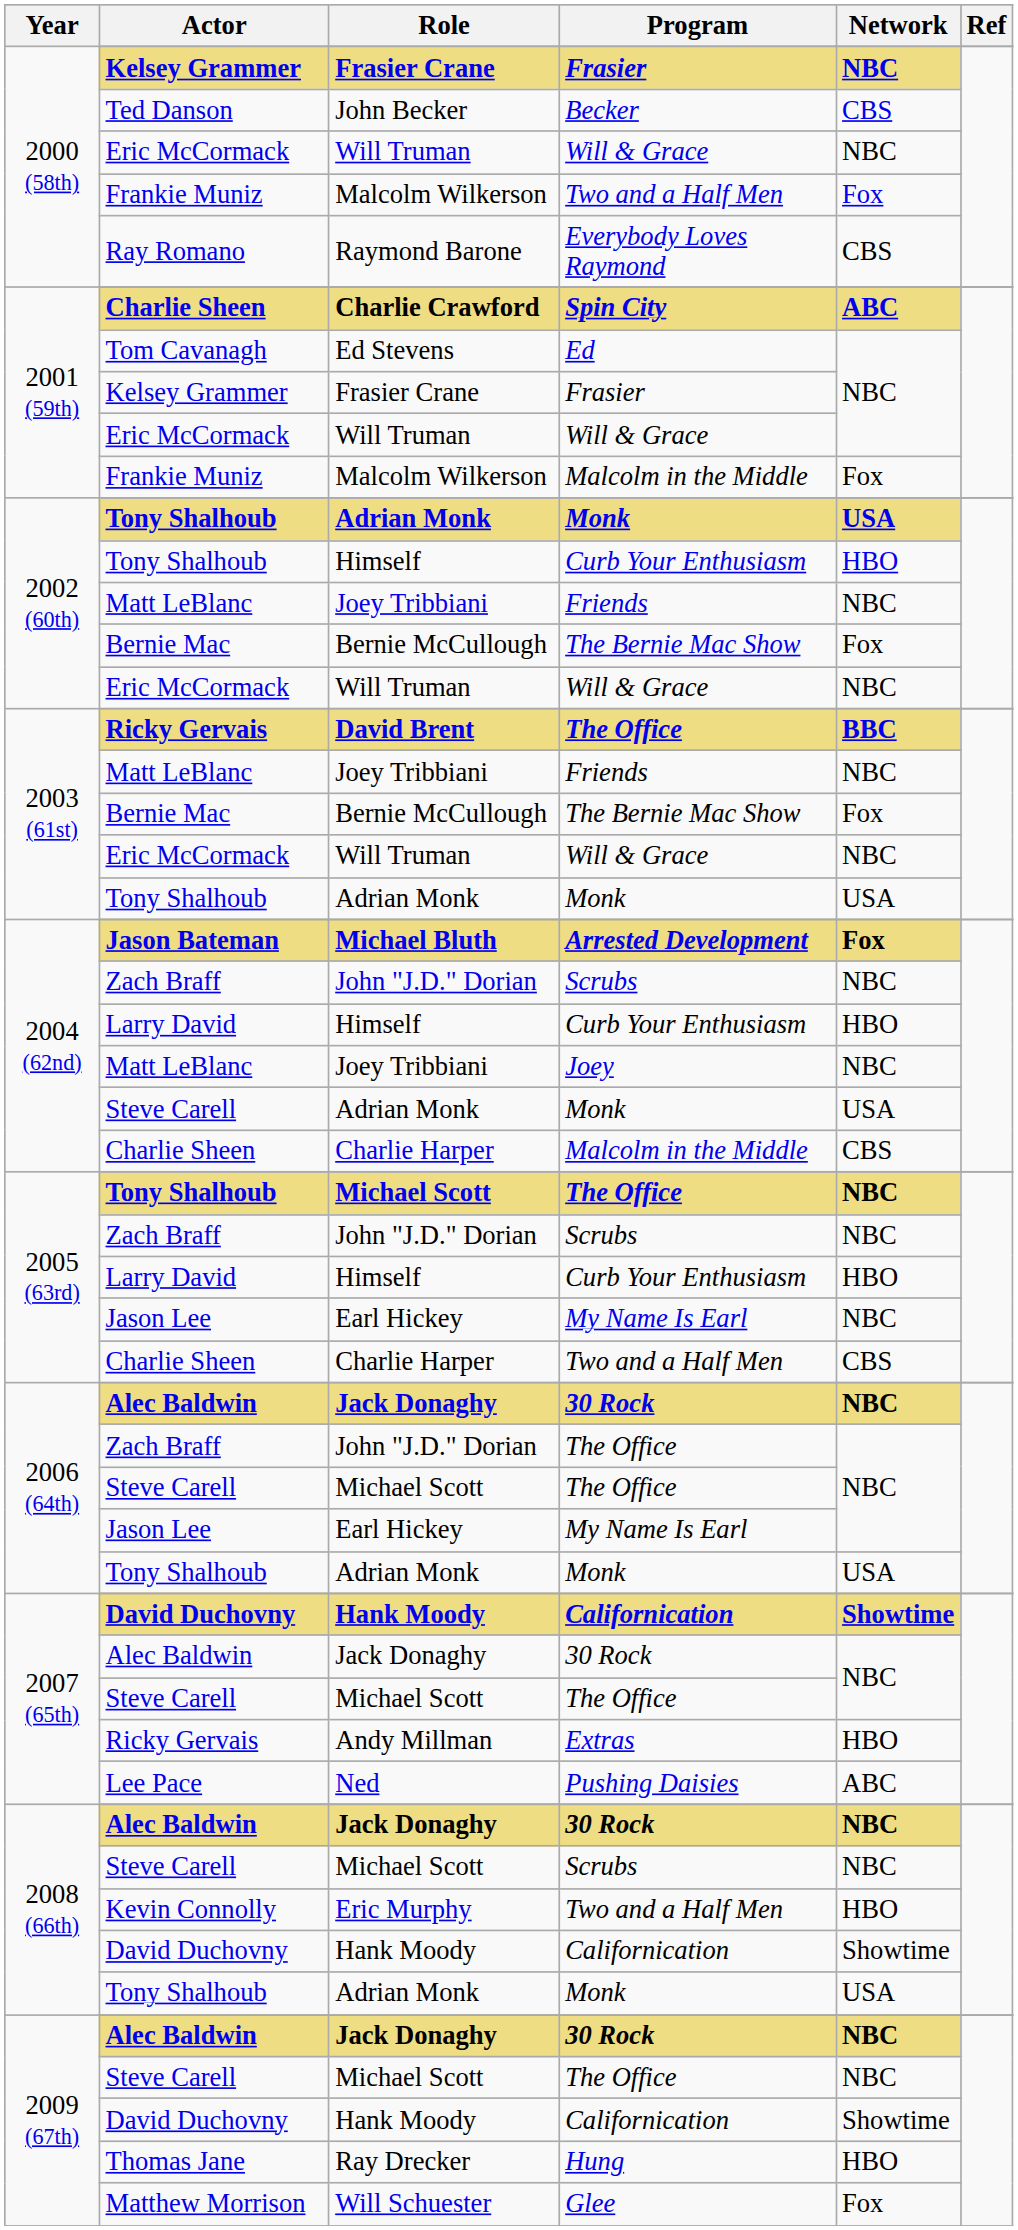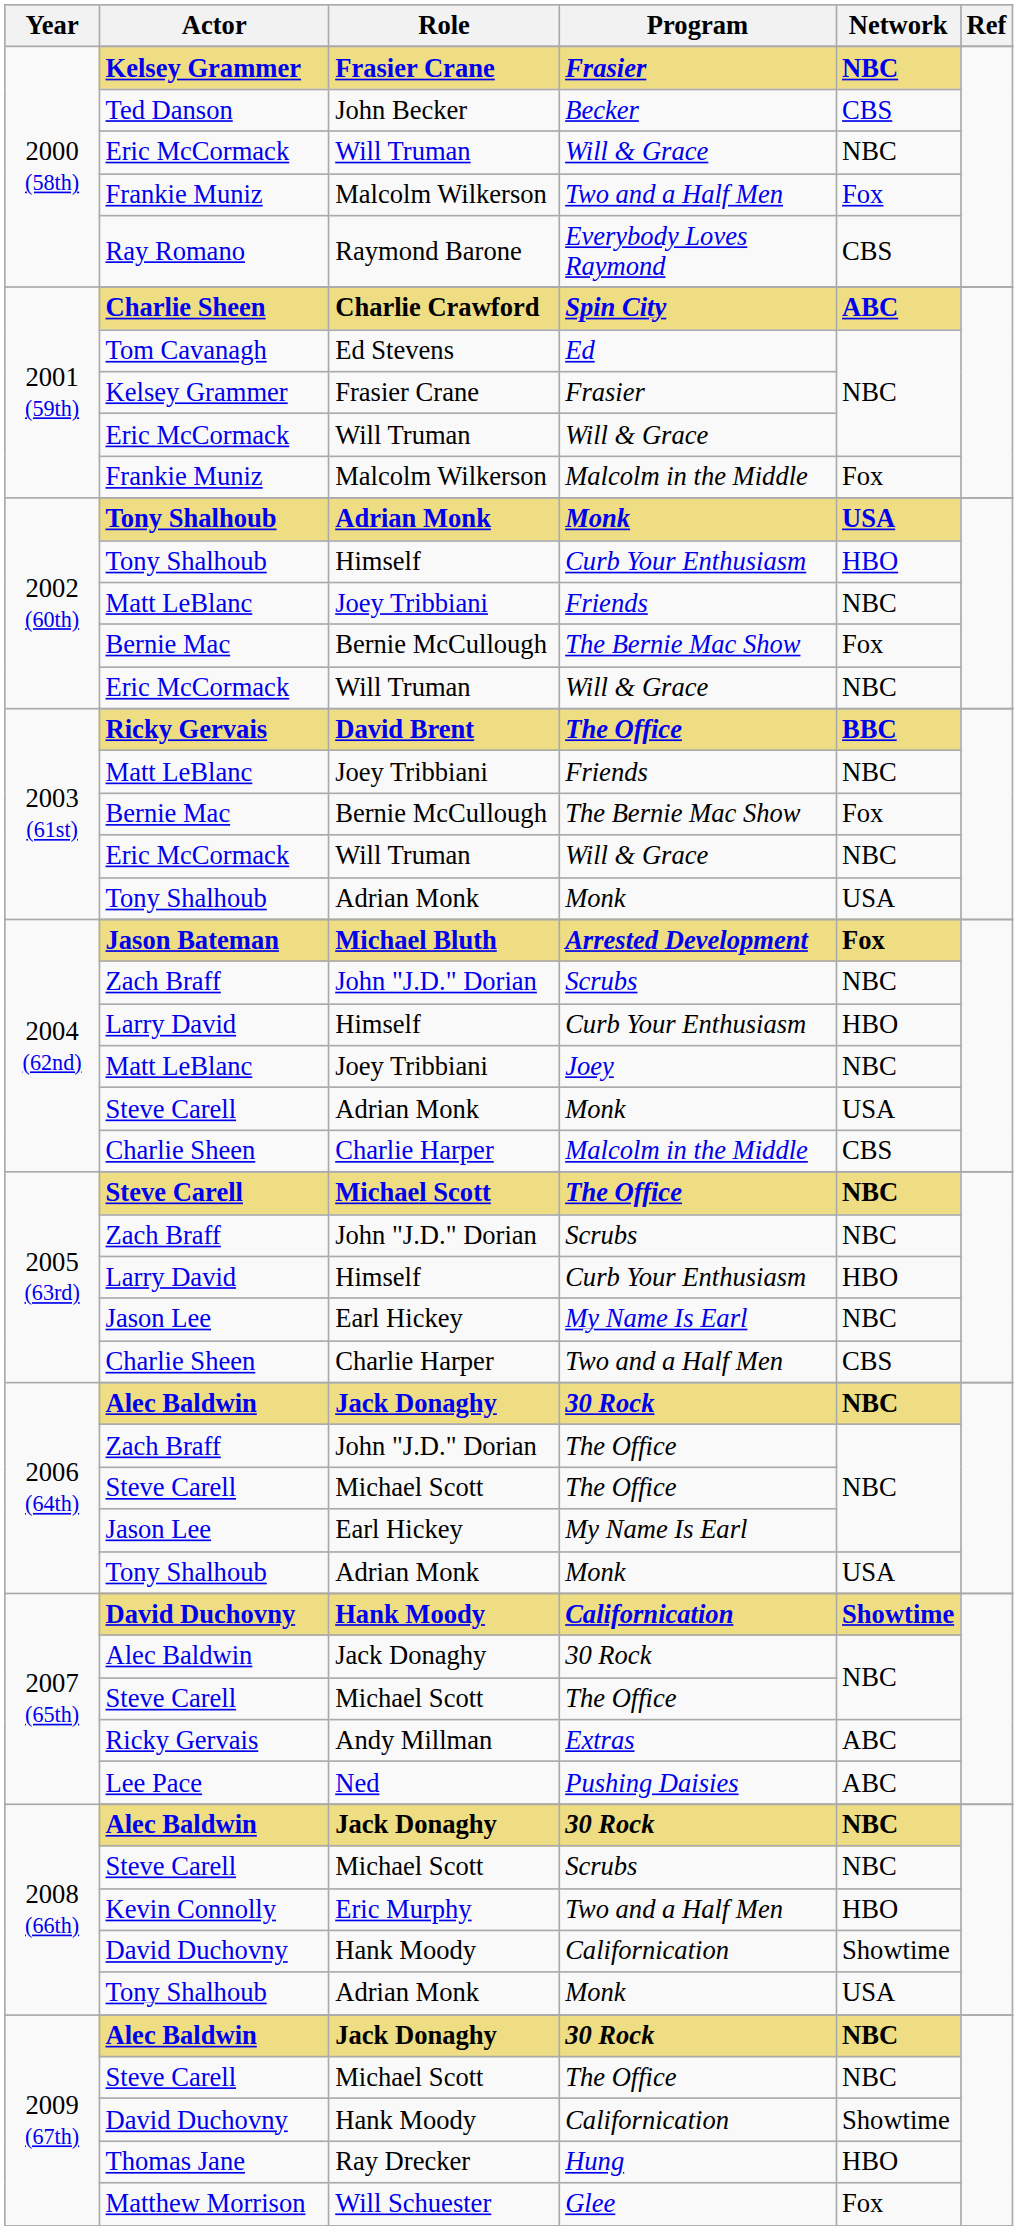2005 (63rd) / Michael Scott | Actor: Tony Shalhoub -> Steve Carell
Andy Millman | Network: HBO -> ABC
